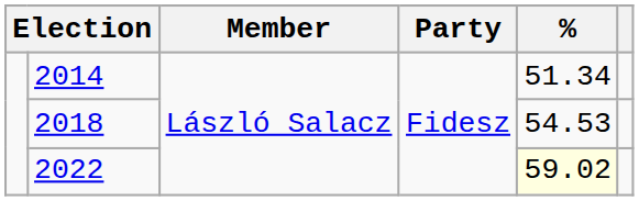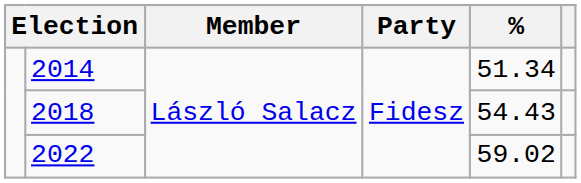2018 | %: 54.53 -> 54.43
2022 | %: lightyellow background -> no background
